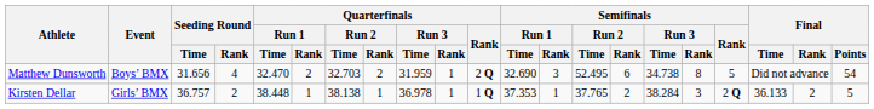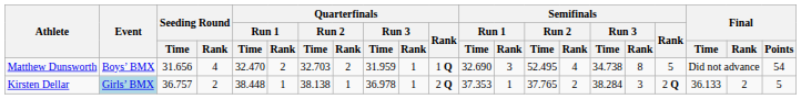Matthew Dunsworth | Quarterfinals / Rank: 2 Q -> 1 Q
Matthew Dunsworth | Semifinals / Run 2 / Rank: 6 -> 4
Kirsten Dellar | Event: no background -> lightblue background
Kirsten Dellar | Quarterfinals / Rank: 1 Q -> 2 Q
